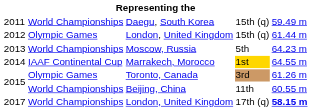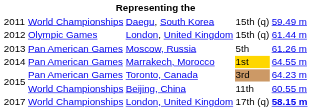2013 | column 2: World Championships -> Pan American Games
2013 | column 5: 64.23 m -> 61.26 m
2014 | column 2: IAAF Continental Cup -> Pan American Games
2015 / Toronto, Canada | column 2: Olympic Games -> Pan American Games
2015 / Toronto, Canada | column 5: 61.26 m -> 64.23 m
